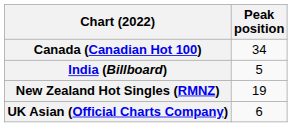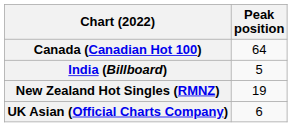Canada (Canadian Hot 100) | Peak position: 34 -> 64
